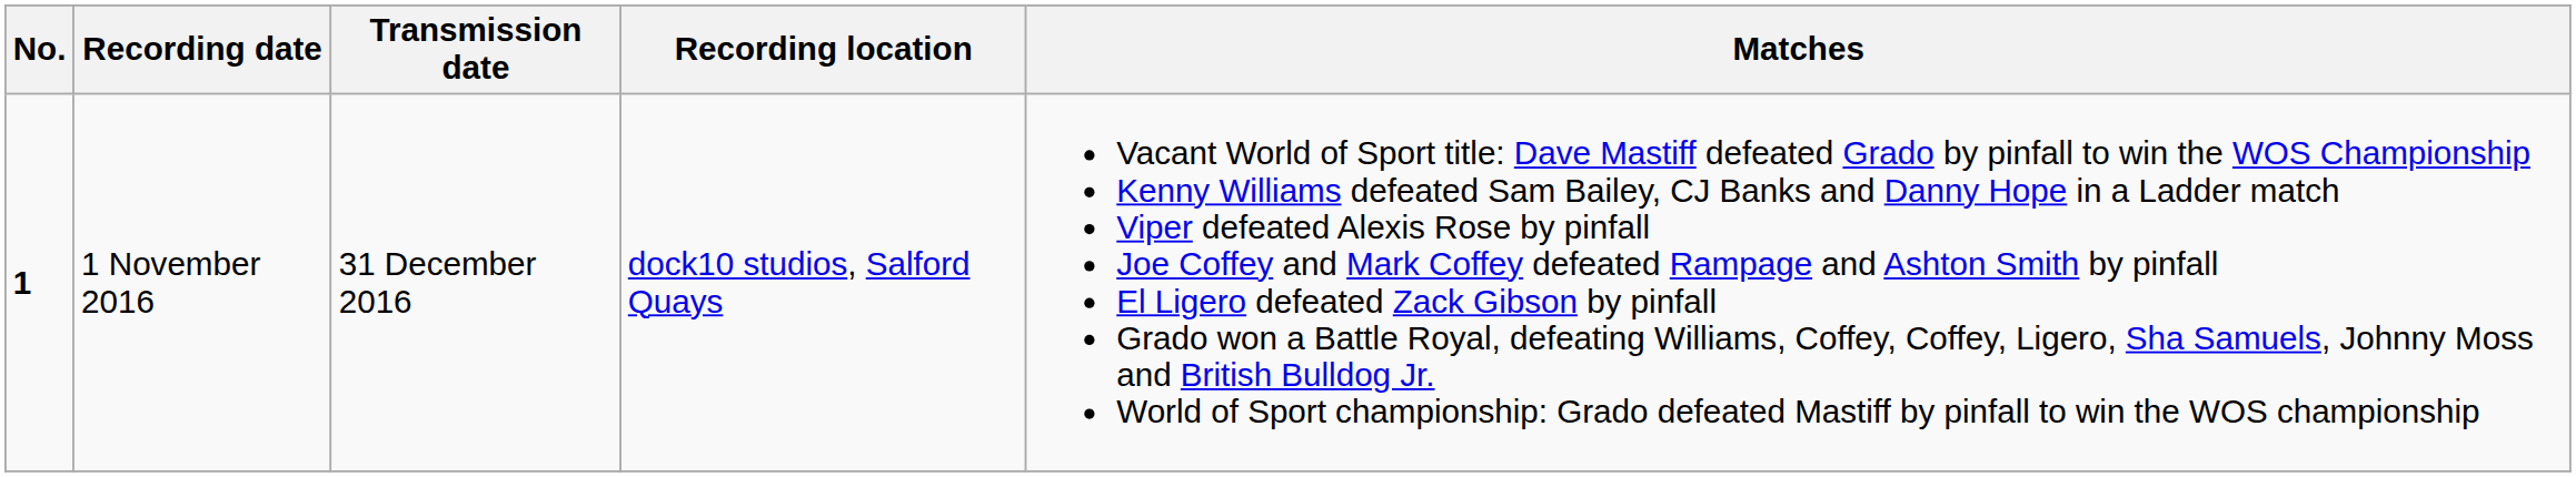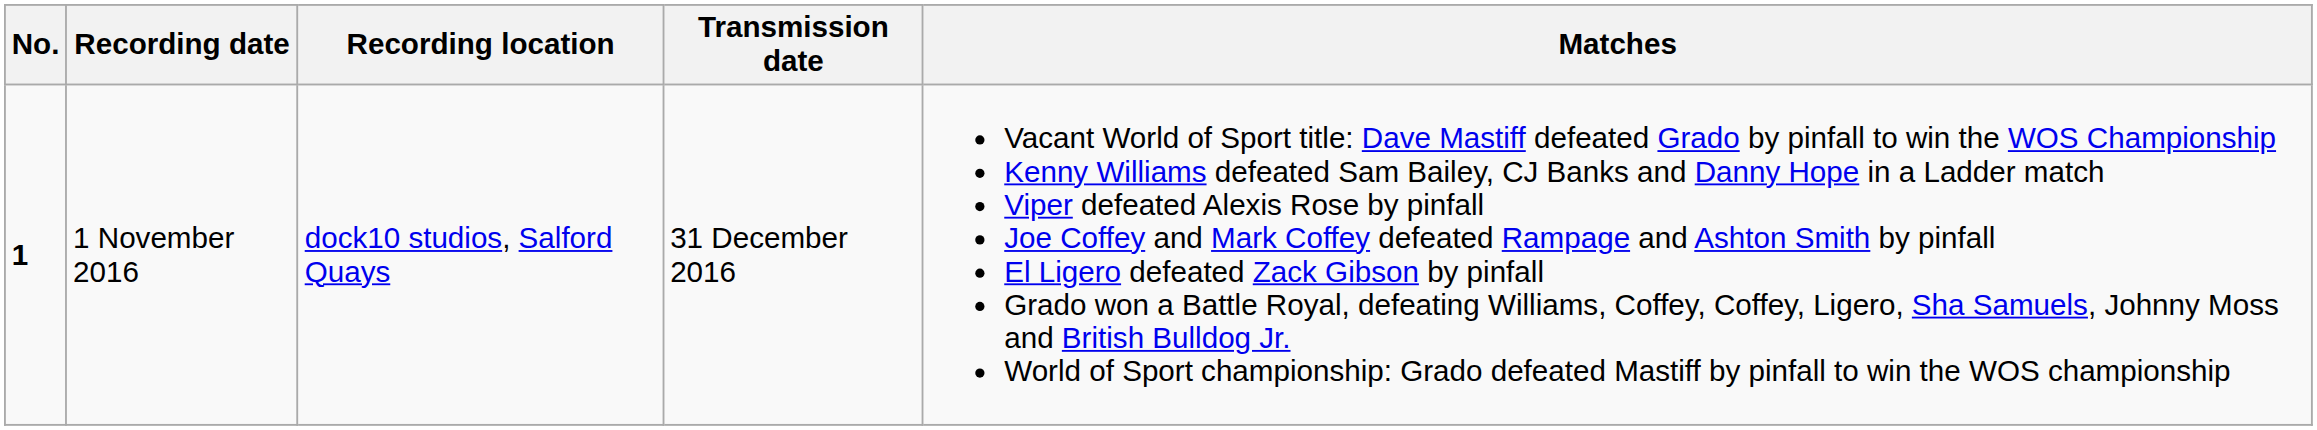columns swapped: Recording location <-> Transmission date
